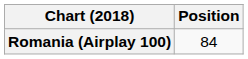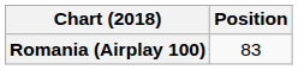Romania (Airplay 100) | Position: 84 -> 83
